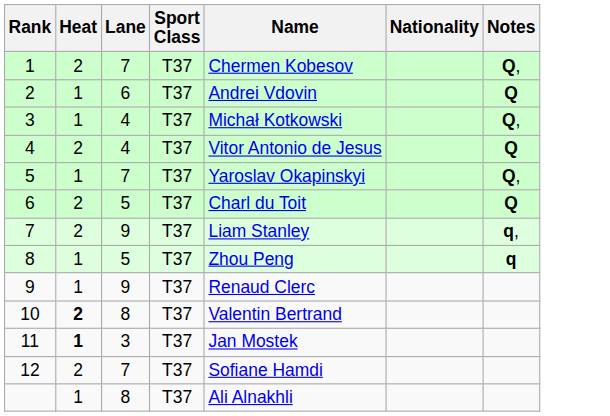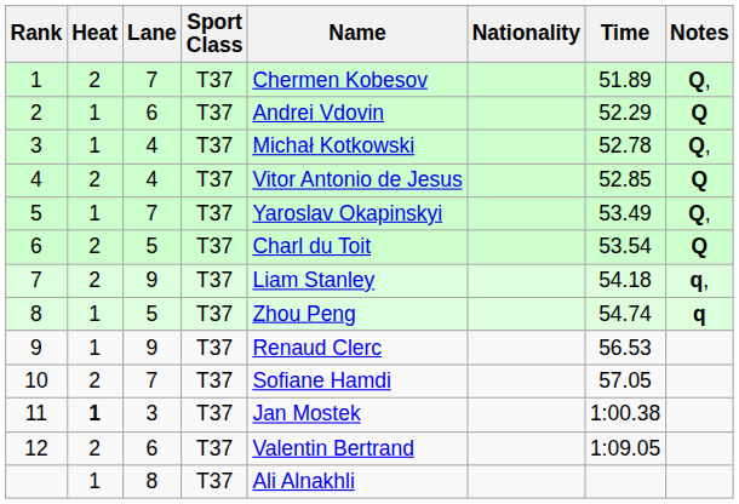+ column: Time | 51.89 | 52.29 | 52.78 | 52.85 | 53.49 | 53.54 | 54.18 | 54.74 | 56.53 | 57.05 | 1:00.38 | 1:09.05
10 | Heat: bold -> normal
10 | Lane: 8 -> 7
10 | Name: Valentin Bertrand -> Sofiane Hamdi
12 | Lane: 7 -> 6
12 | Name: Sofiane Hamdi -> Valentin Bertrand
